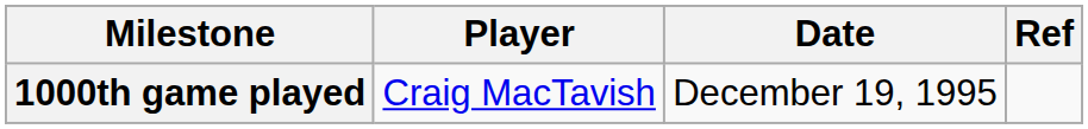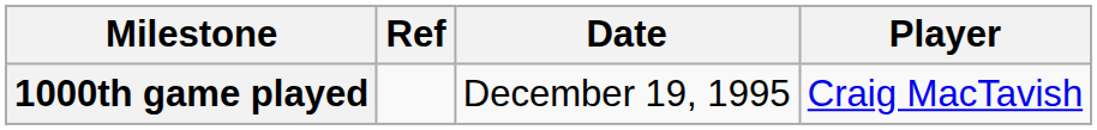columns swapped: Player <-> Ref
